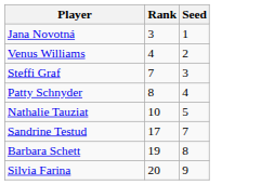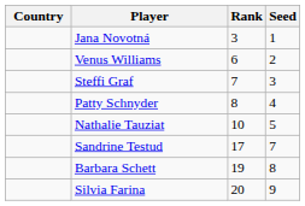+ column: Country
Venus Williams | Rank: 4 -> 6
